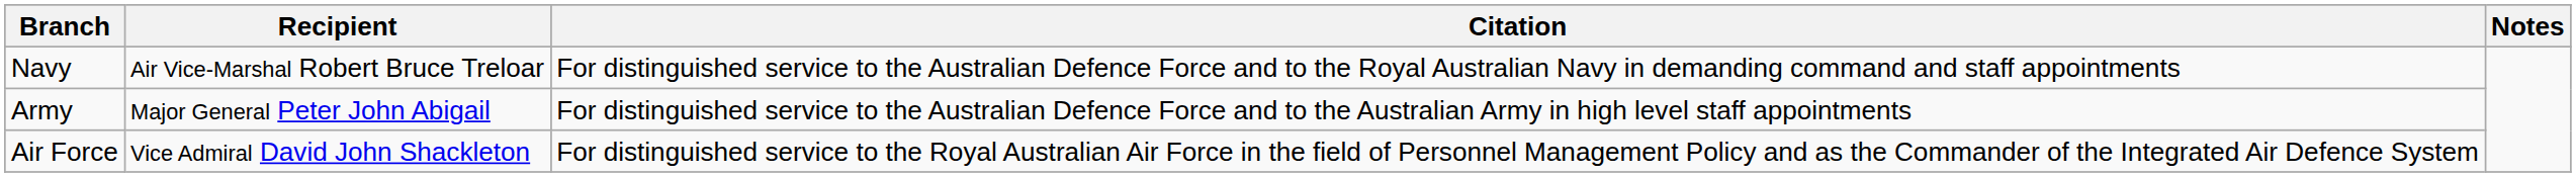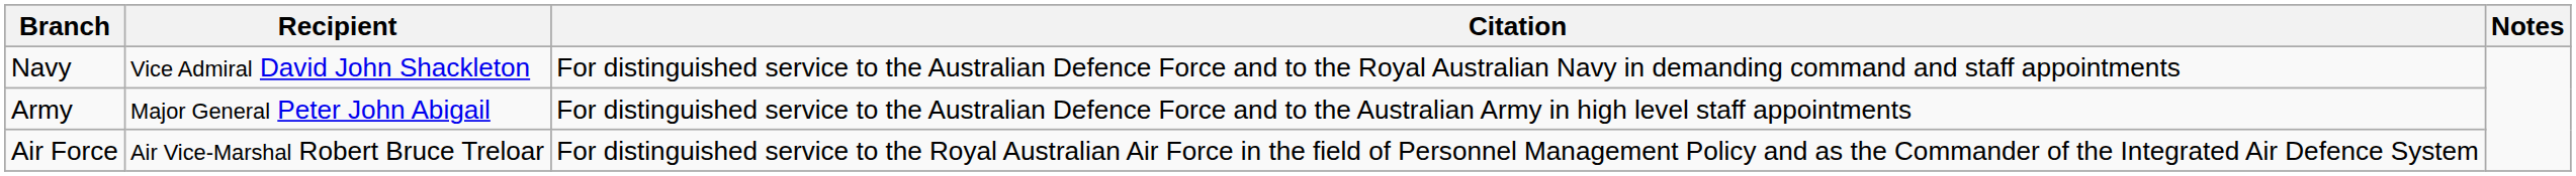Navy | Recipient: Air Vice-Marshal Robert Bruce Treloar -> Vice Admiral David John Shackleton
Air Force | Recipient: Vice Admiral David John Shackleton -> Air Vice-Marshal Robert Bruce Treloar
